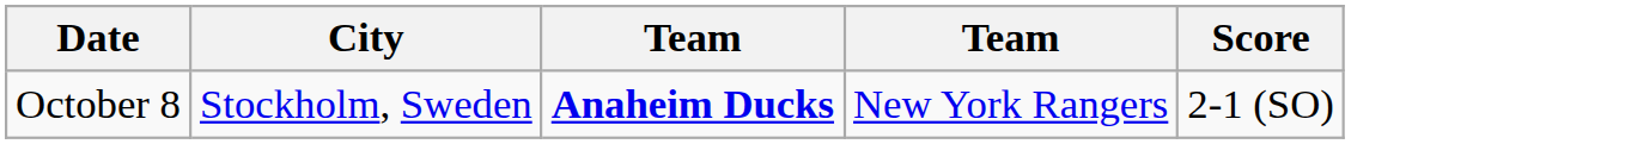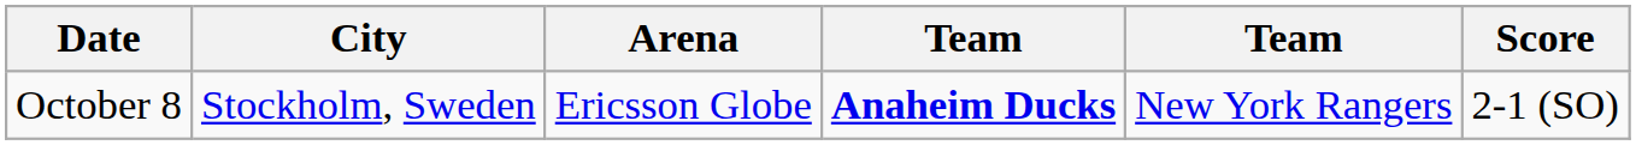+ column: Arena | Ericsson Globe
